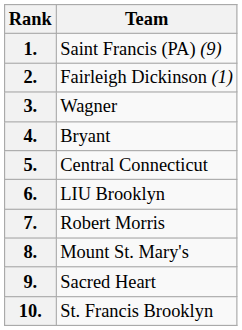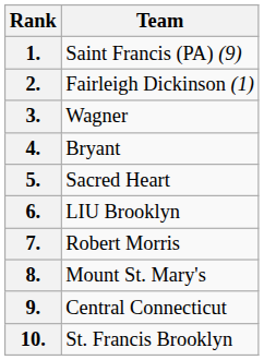5. | Team: Central Connecticut -> Sacred Heart
9. | Team: Sacred Heart -> Central Connecticut
